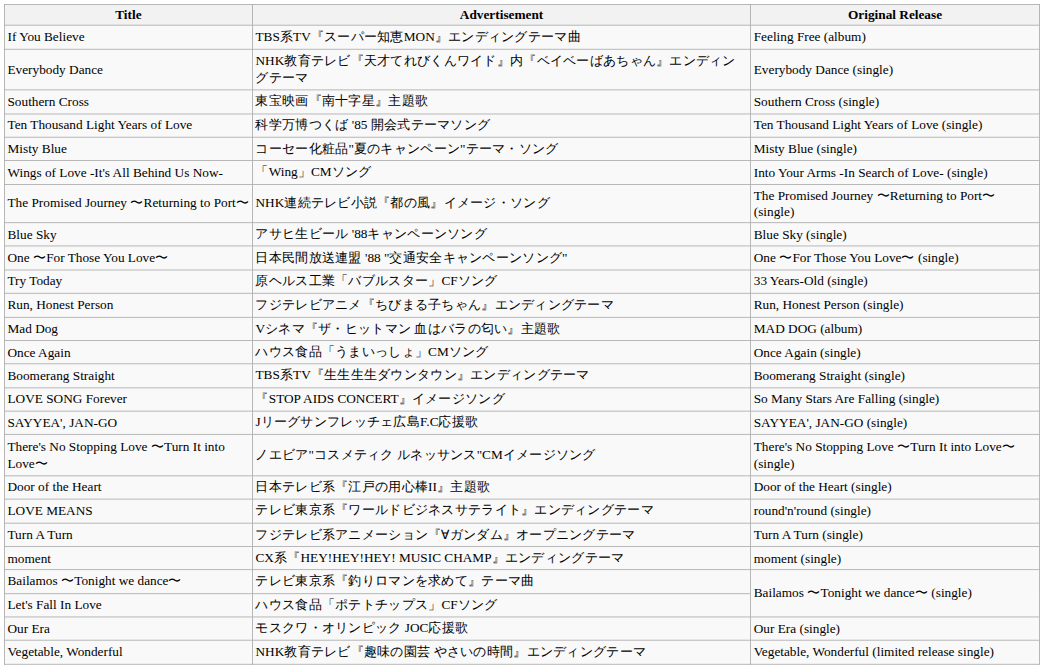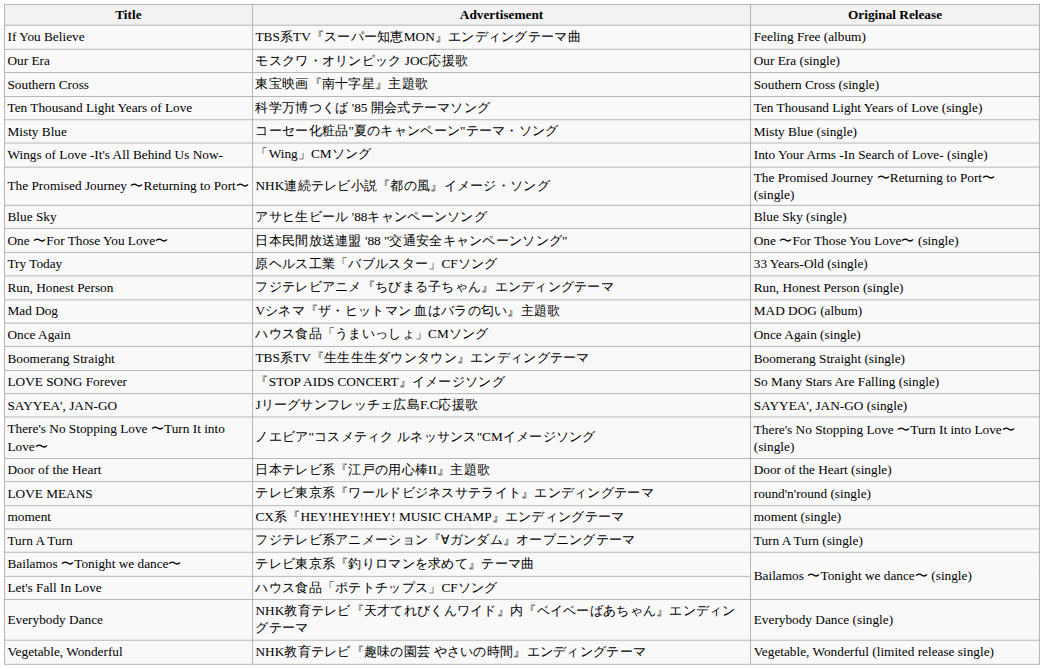rows swapped: Our Era <-> Everybody Dance
rows swapped: moment <-> Turn A Turn
